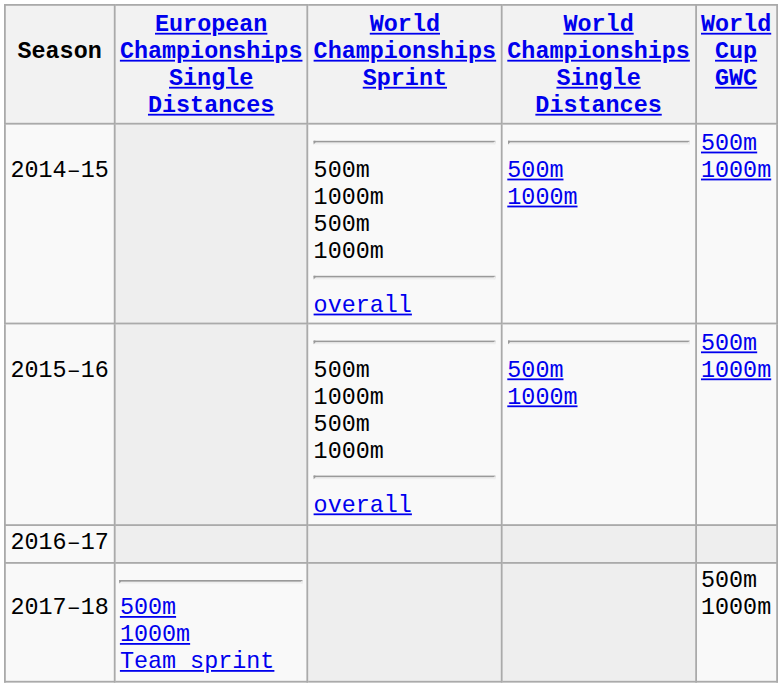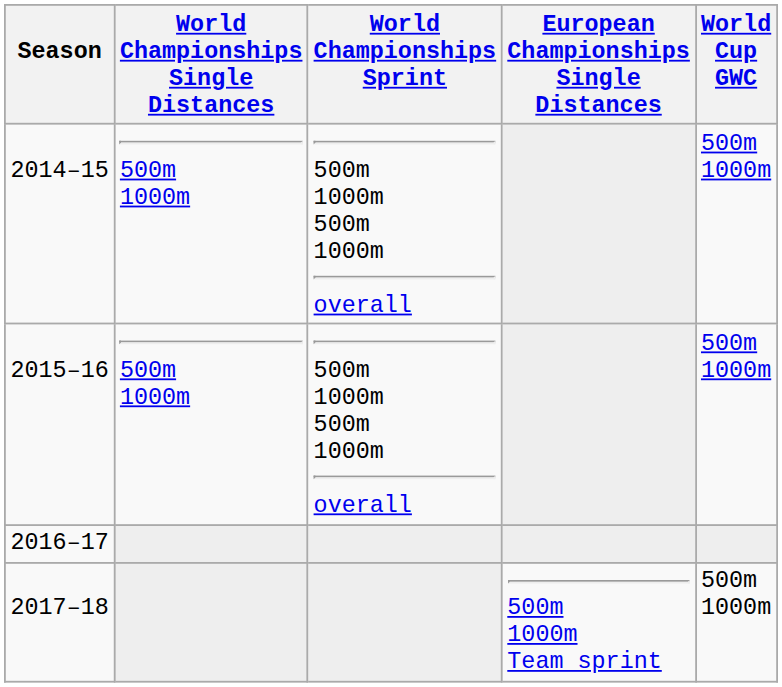columns swapped: European Championships Single Distances <-> World Championships Single Distances
